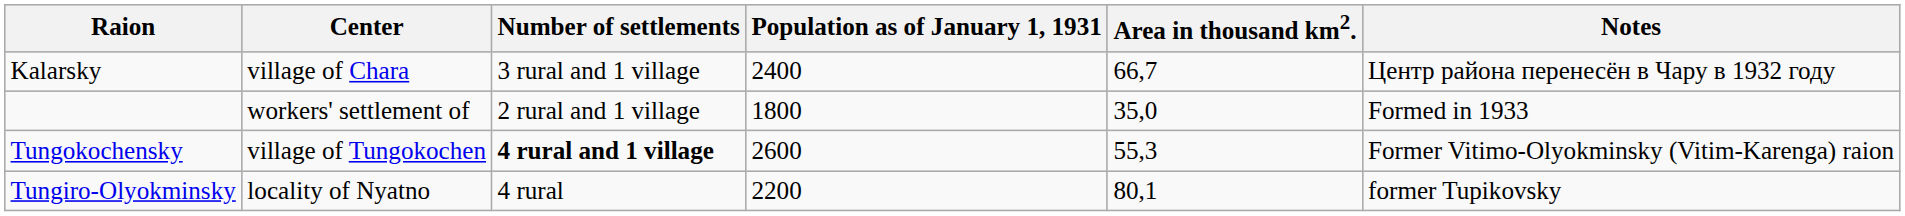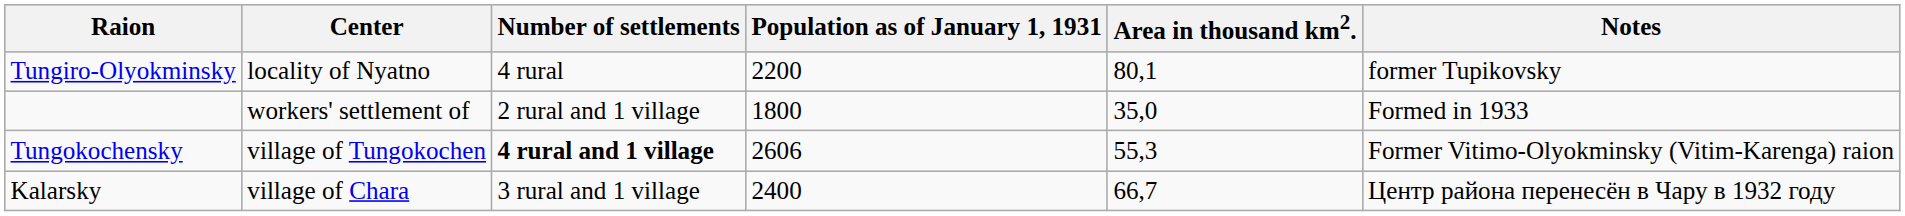rows swapped: Kalarsky <-> Tungiro-Olyokminsky
Tungokochensky | Population as of January 1, 1931: 2600 -> 2606
